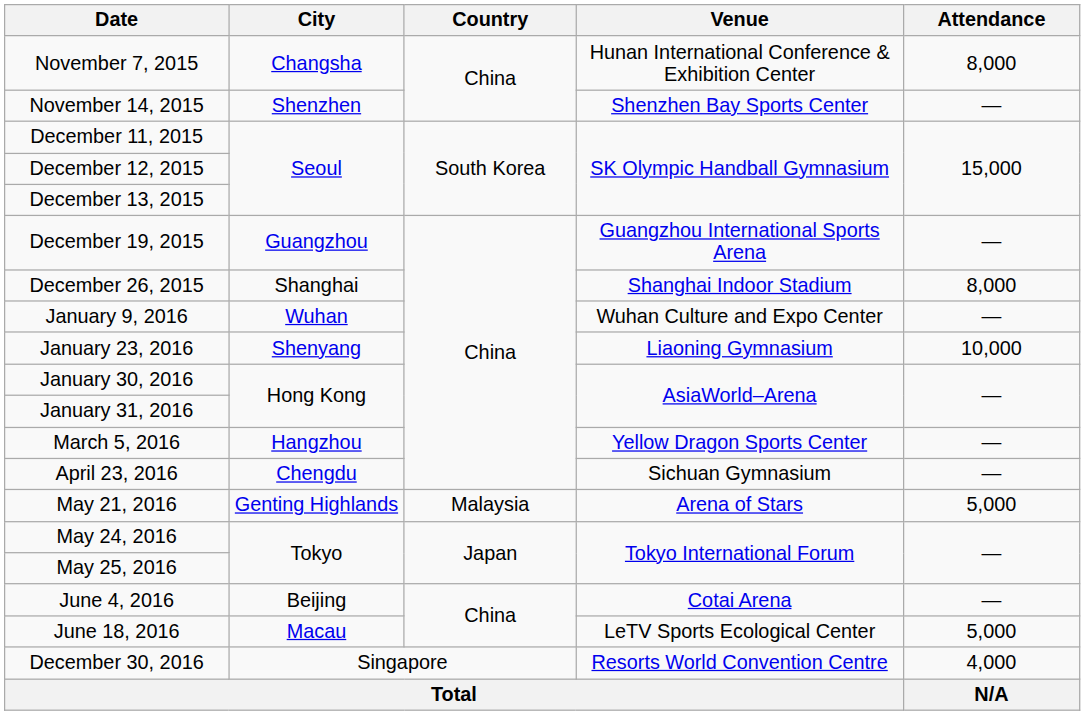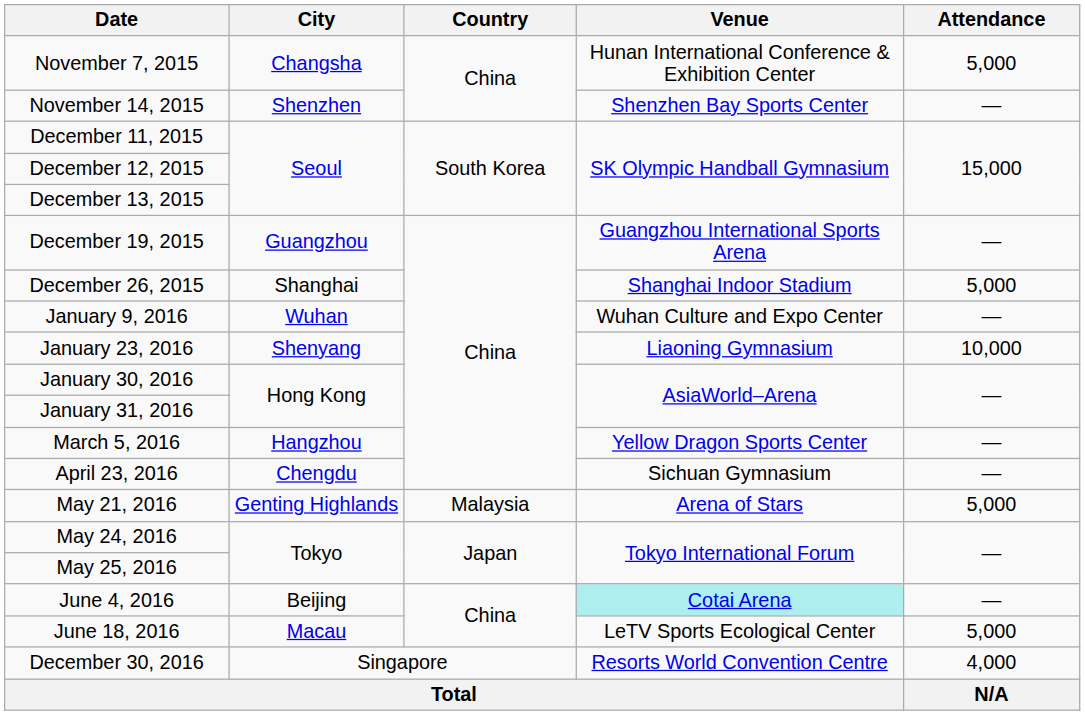November 7, 2015 | Attendance: 8,000 -> 5,000
December 26, 2015 | Attendance: 8,000 -> 5,000
June 4, 2016 | Venue: no background -> paleturquoise background
